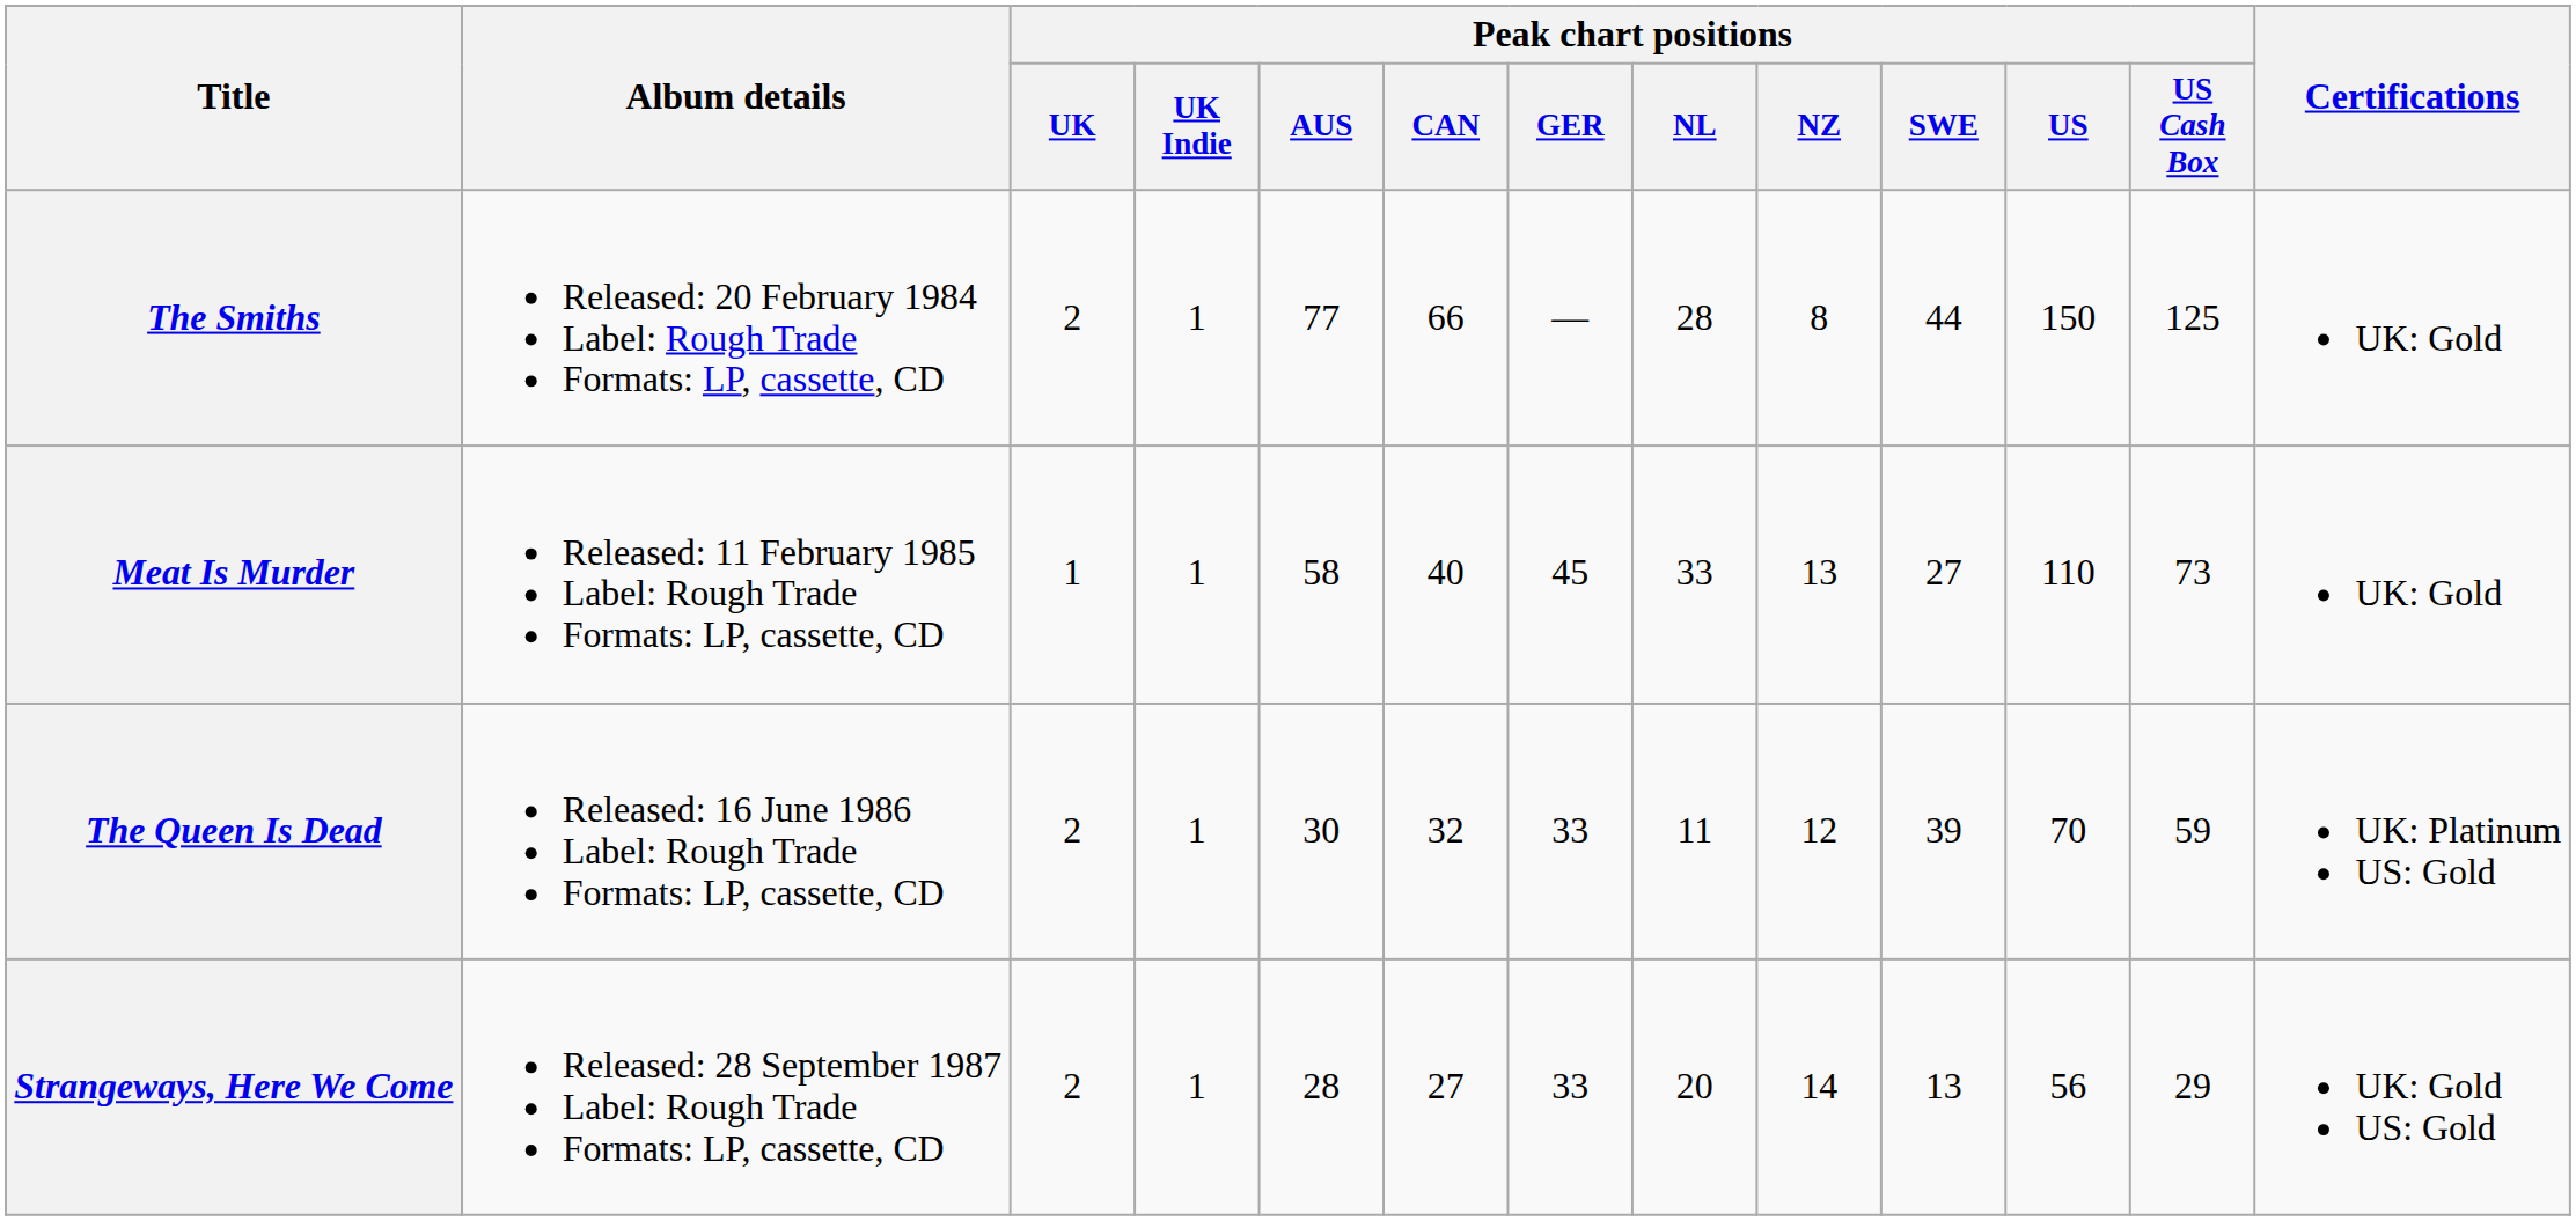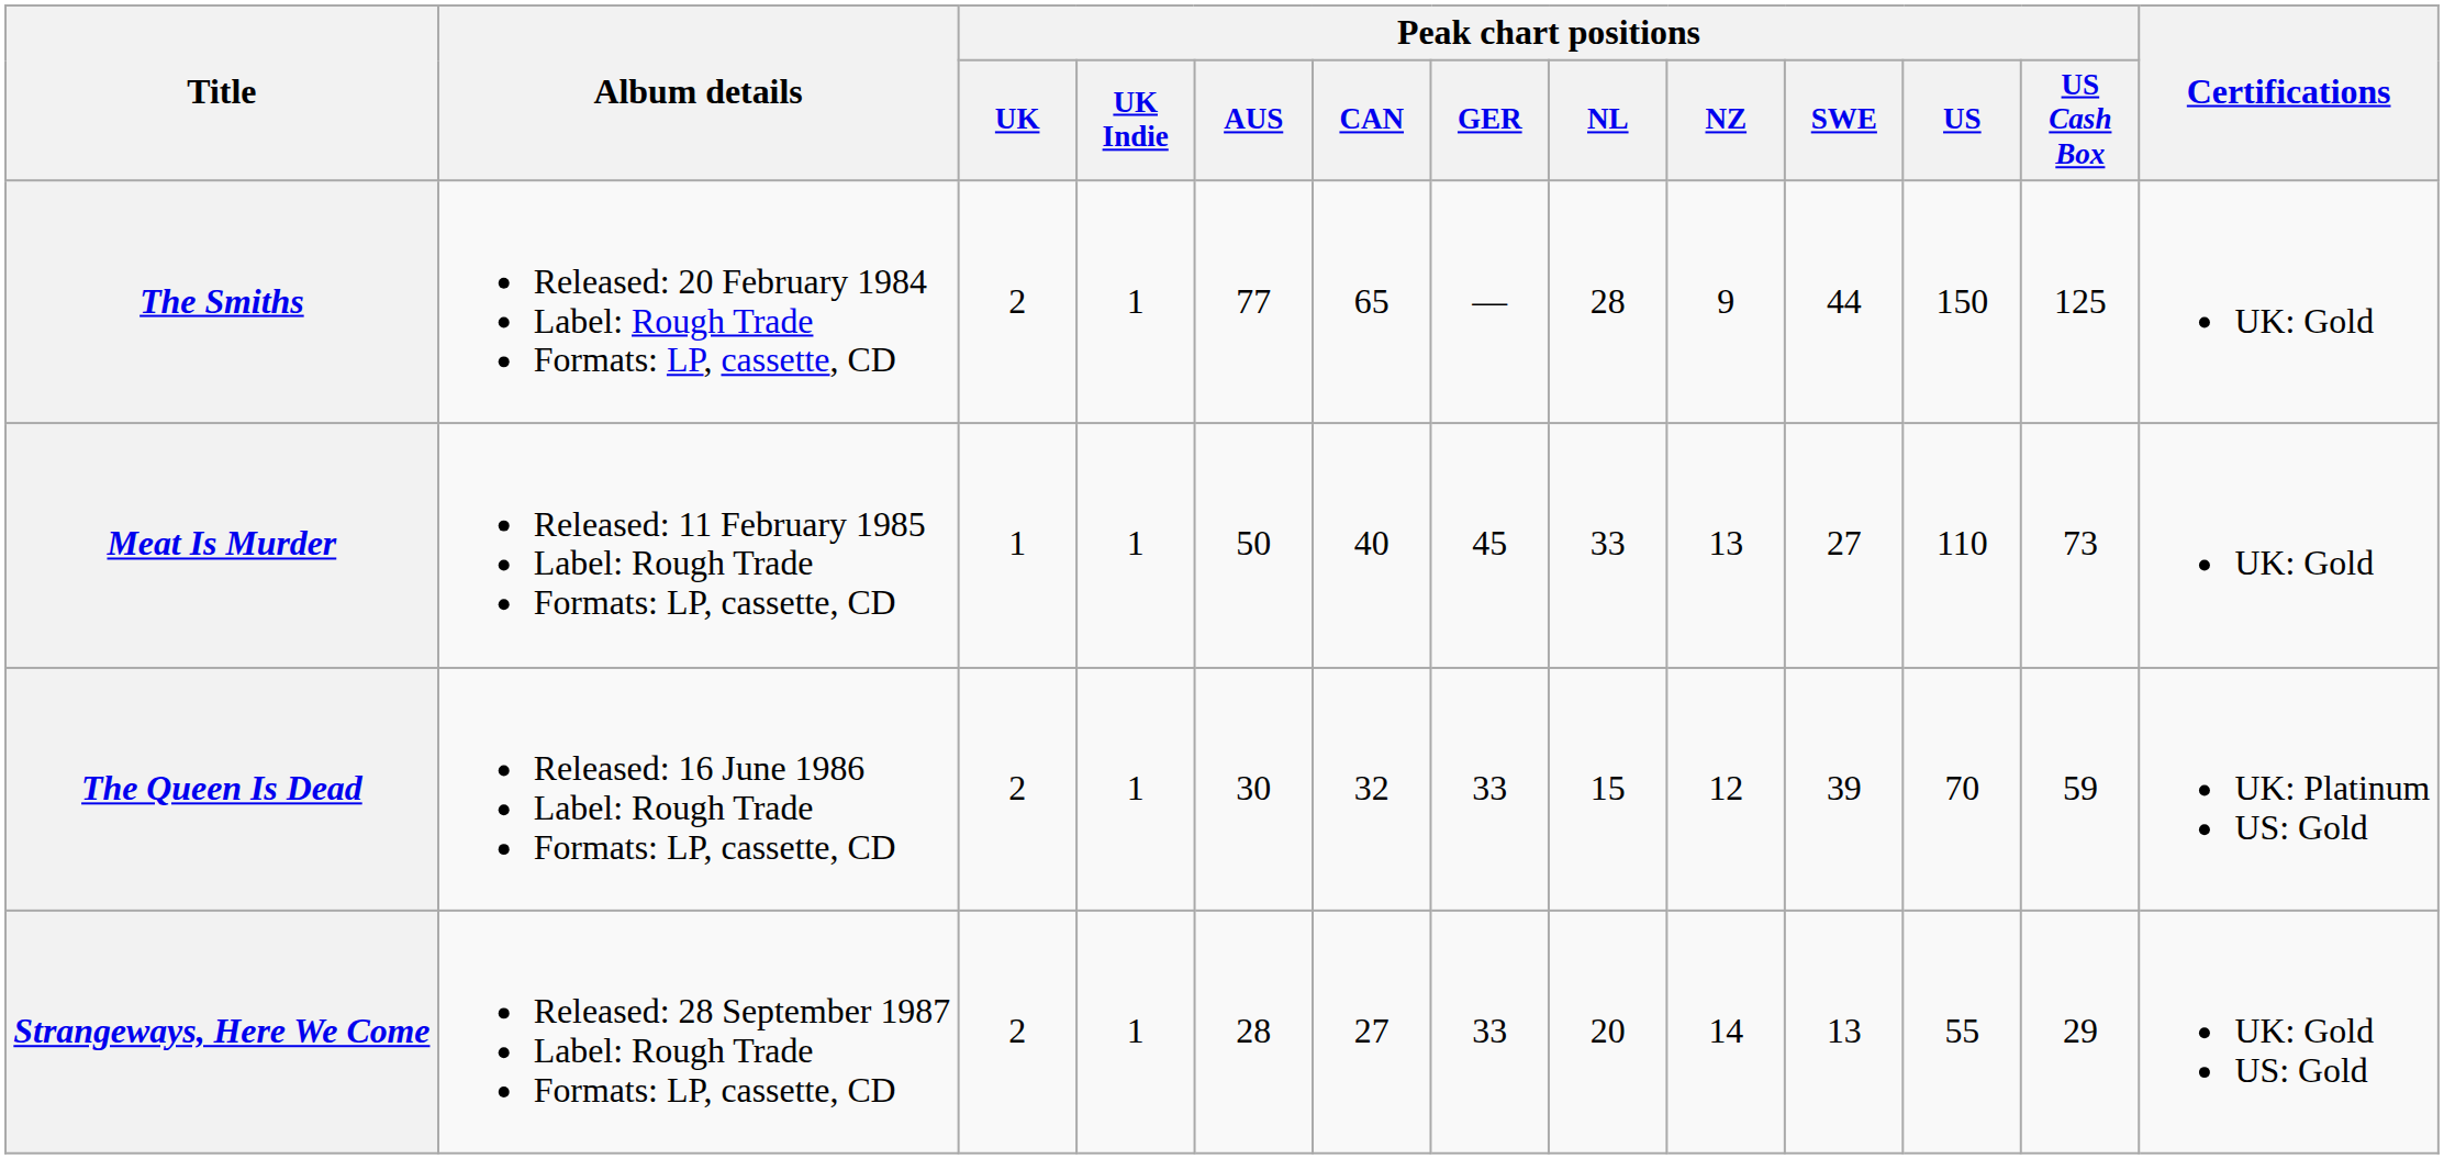The Smiths | Peak chart positions / CAN: 66 -> 65
The Smiths | Peak chart positions / NZ: 8 -> 9
Meat Is Murder | Peak chart positions / AUS: 58 -> 50
The Queen Is Dead | Peak chart positions / NL: 11 -> 15
Strangeways, Here We Come | Peak chart positions / US: 56 -> 55
